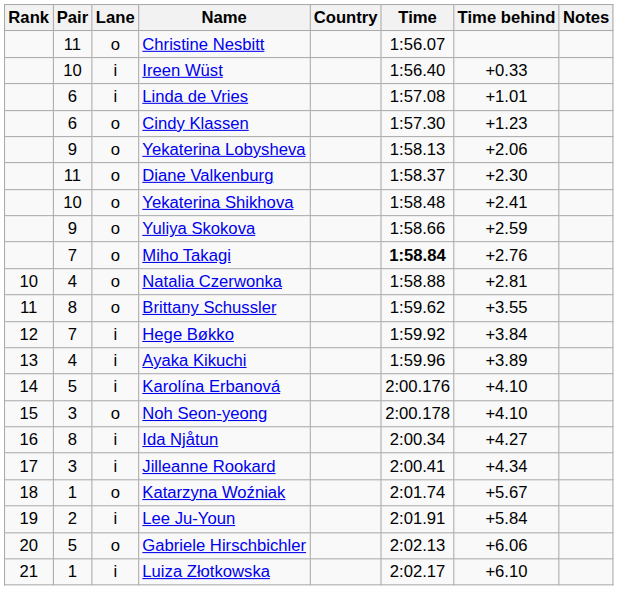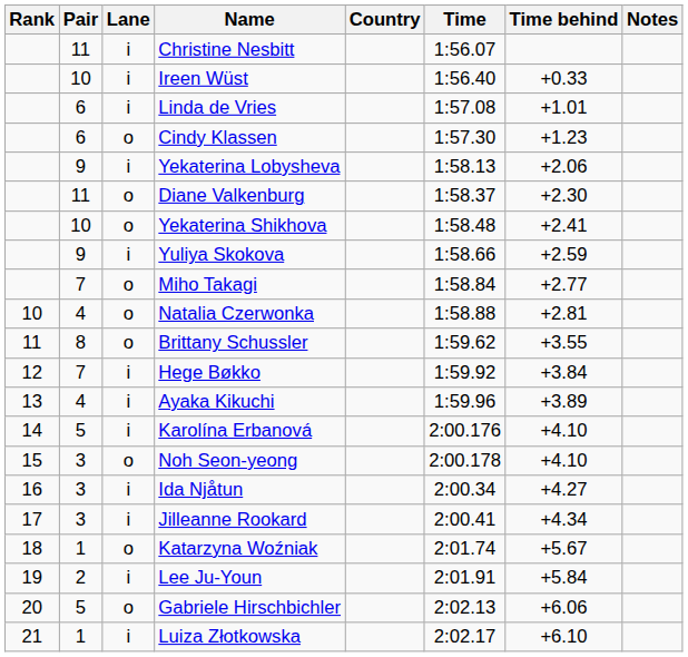Christine Nesbitt | Lane: o -> i
Yekaterina Lobysheva | Lane: o -> i
Yuliya Skokova | Lane: o -> i
Miho Takagi | Time: bold -> normal
Miho Takagi | Time behind: +2.76 -> +2.77
Ida Njåtun | Pair: 8 -> 3
